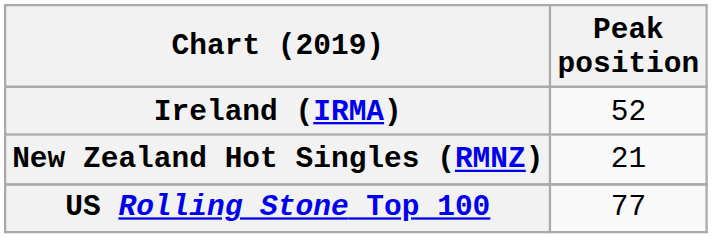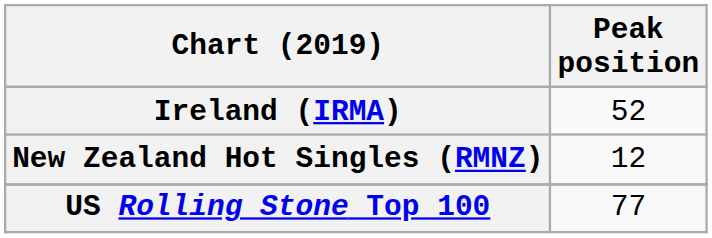New Zealand Hot Singles (RMNZ) | Peak position: 21 -> 12
